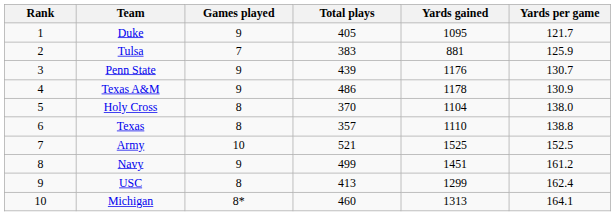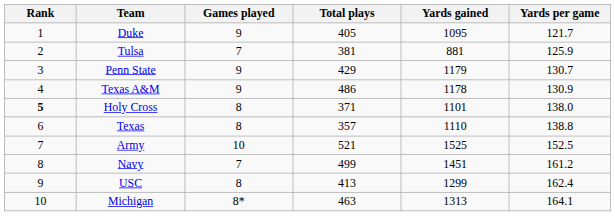Tulsa | Total plays: 383 -> 381
Penn State | Total plays: 439 -> 429
Penn State | Yards gained: 1176 -> 1179
Holy Cross | Rank: normal -> bold
Holy Cross | Total plays: 370 -> 371
Holy Cross | Yards gained: 1104 -> 1101
Navy | Games played: 9 -> 7
Michigan | Total plays: 460 -> 463
